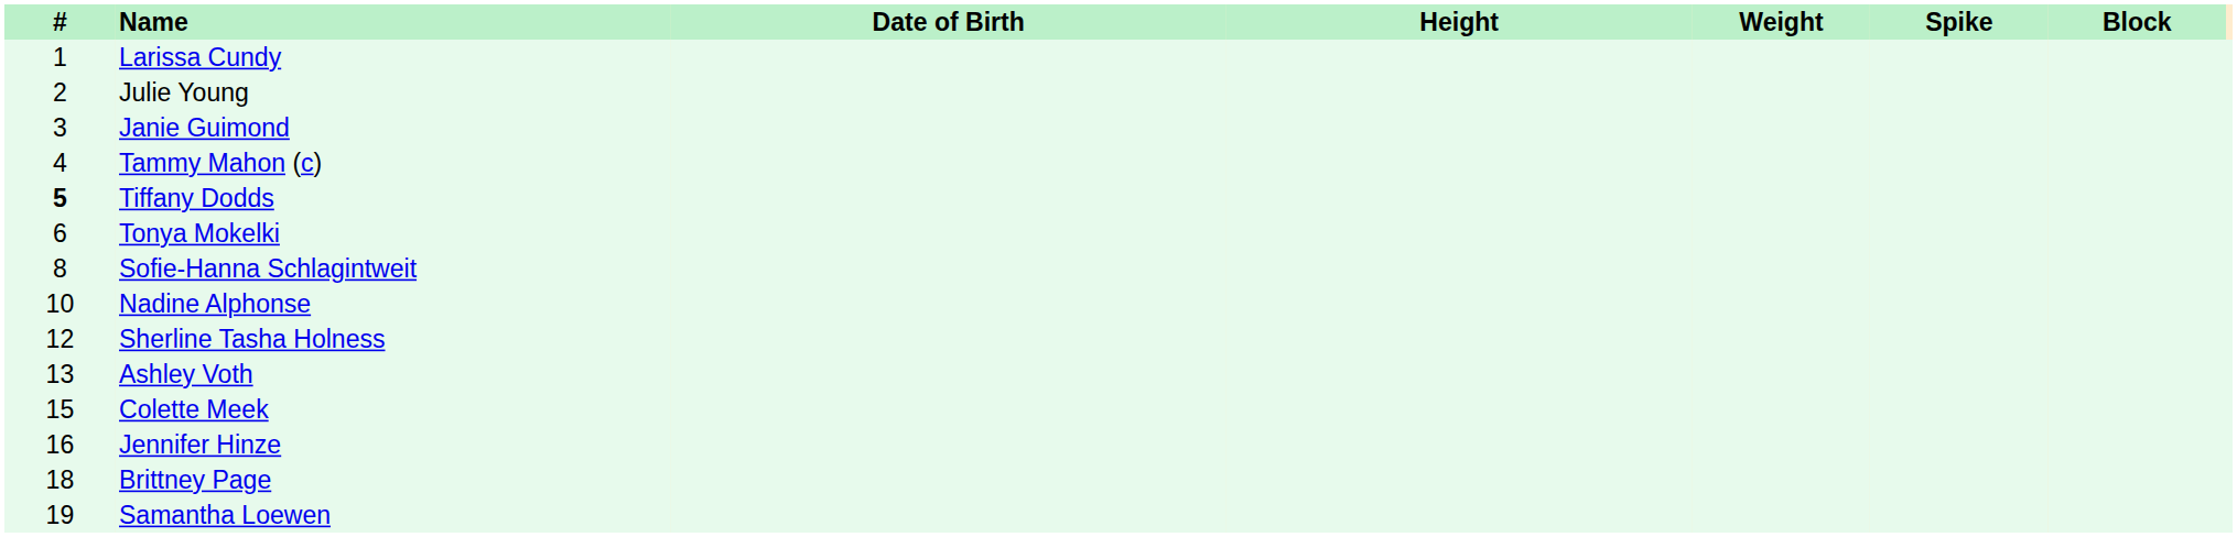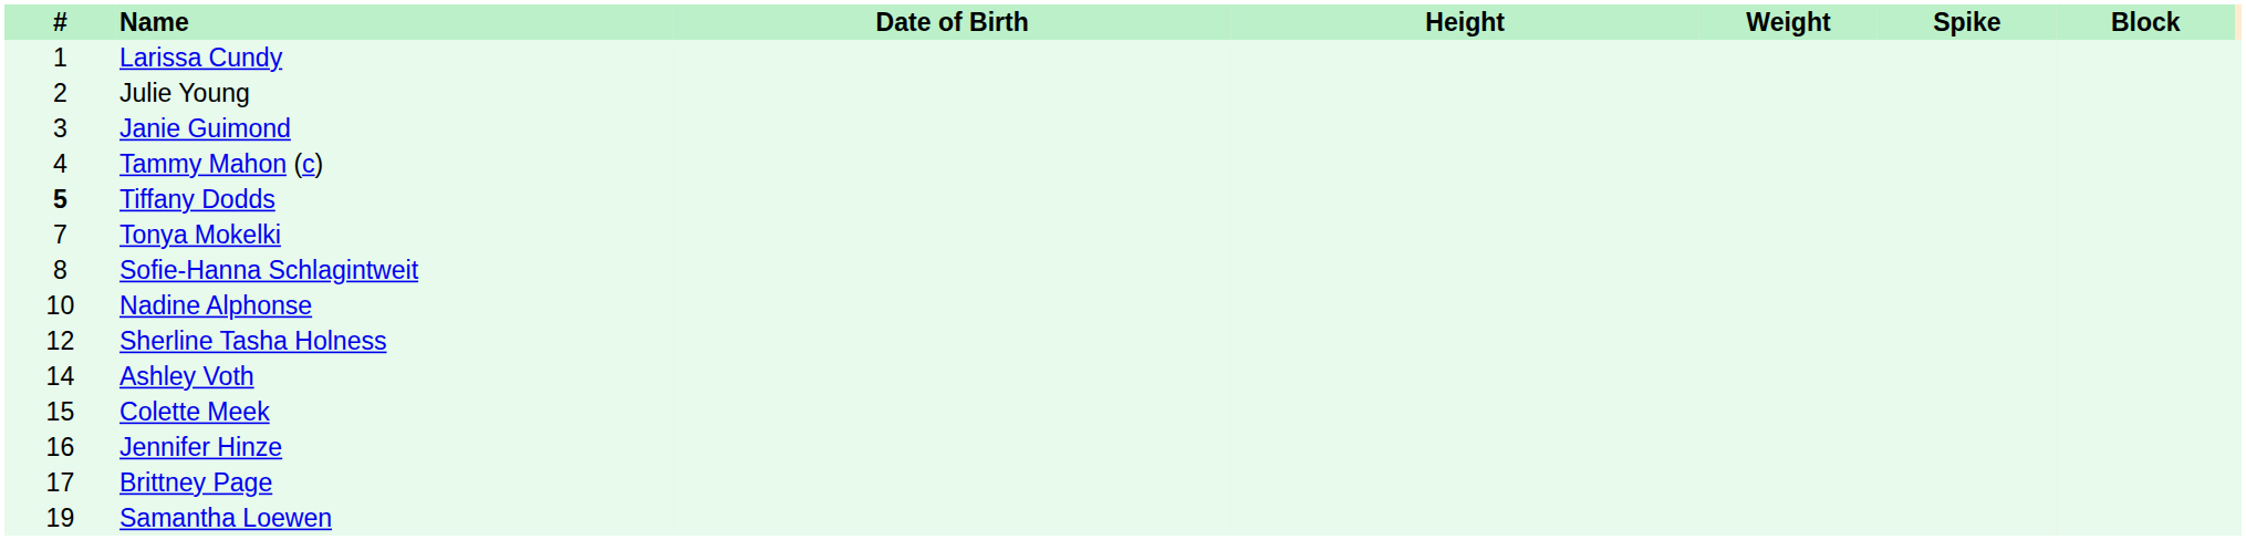Tonya Mokelki | #: 6 -> 7
Ashley Voth | #: 13 -> 14
Brittney Page | #: 18 -> 17
